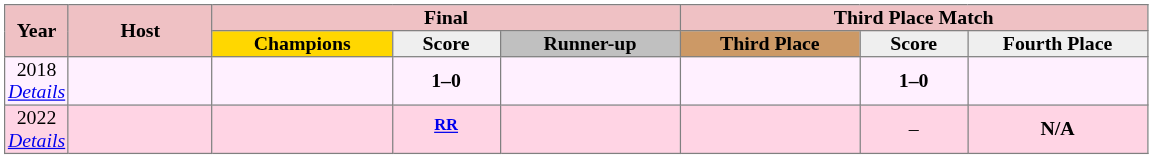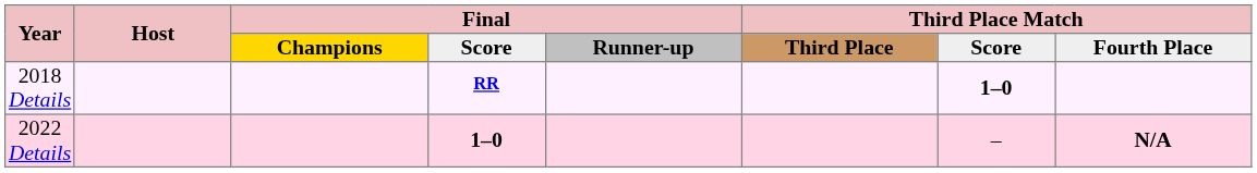2018 Details | Final / Score: 1–0 -> RR
2022 Details | Final / Score: RR -> 1–0
